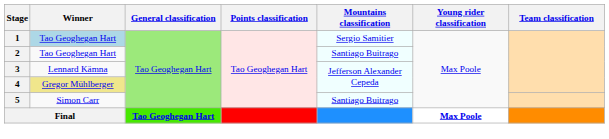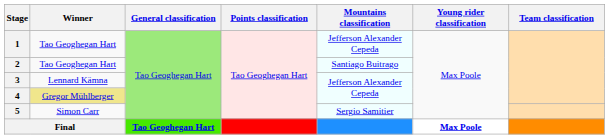1 | Winner: lightblue background -> no background
1 | Mountains classification: Sergio Samitier -> Jefferson Alexander Cepeda
5 | Mountains classification: Santiago Buitrago -> Sergio Samitier
